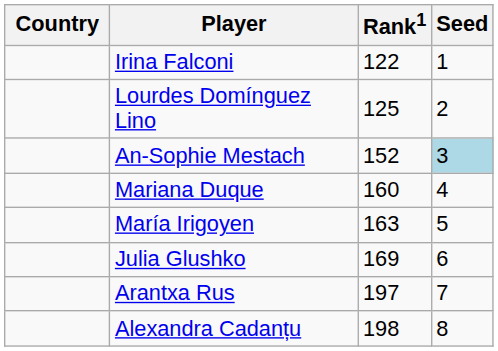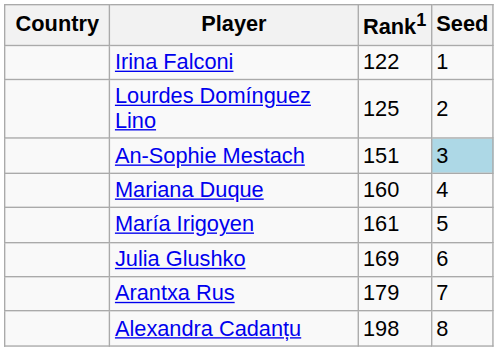An-Sophie Mestach | Rank1: 152 -> 151
María Irigoyen | Rank1: 163 -> 161
Arantxa Rus | Rank1: 197 -> 179
